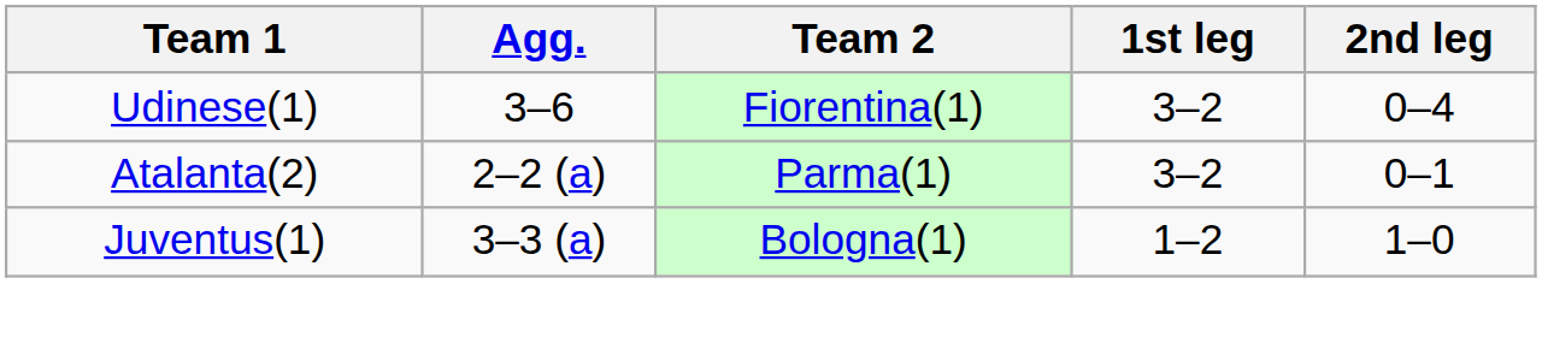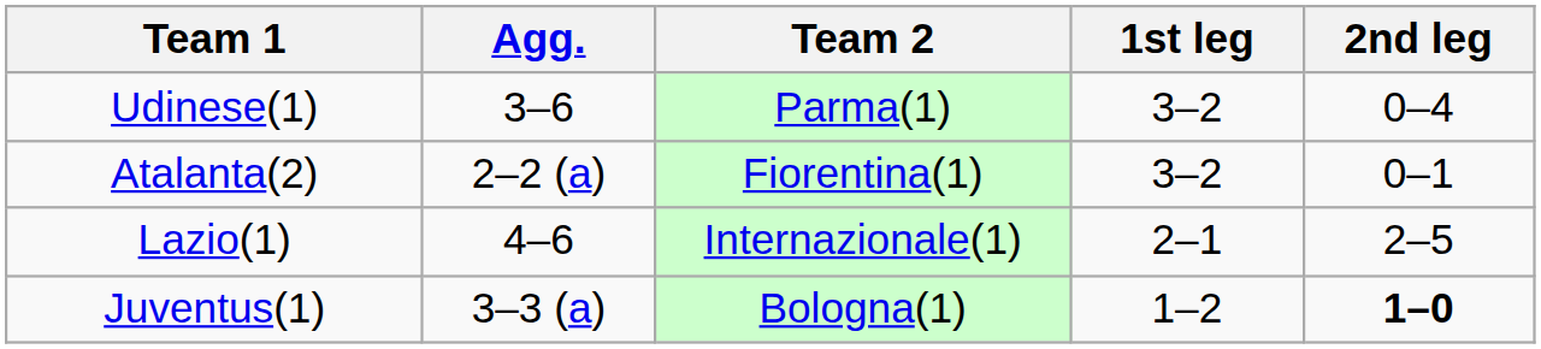Udinese(1) | Team 2: Fiorentina(1) -> Parma(1)
Atalanta(2) | Team 2: Parma(1) -> Fiorentina(1)
+ row: Lazio(1) | 4–6 | Internazionale(1) | 2–1 | 2–5
Juventus(1) | 2nd leg: normal -> bold
